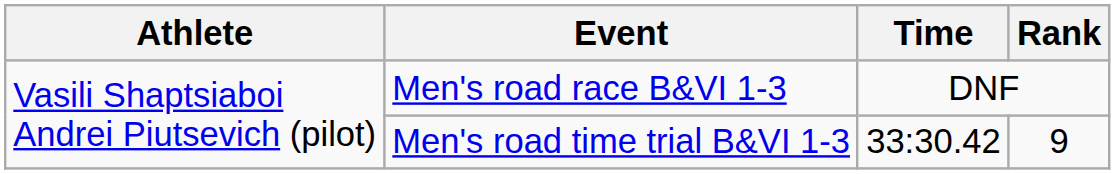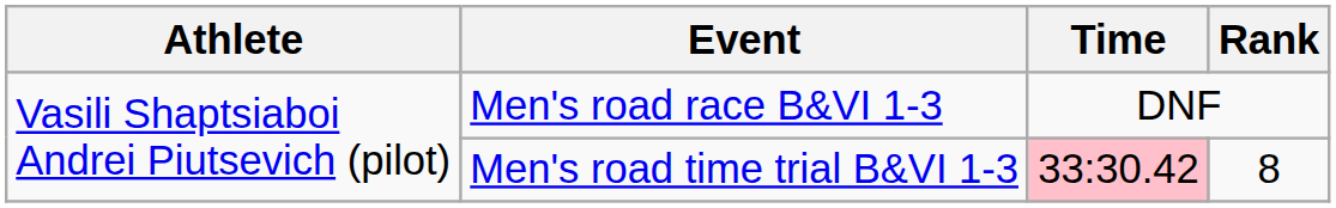Men's road time trial B&VI 1-3 | Time: no background -> pink background
Men's road time trial B&VI 1-3 | Rank: 9 -> 8
